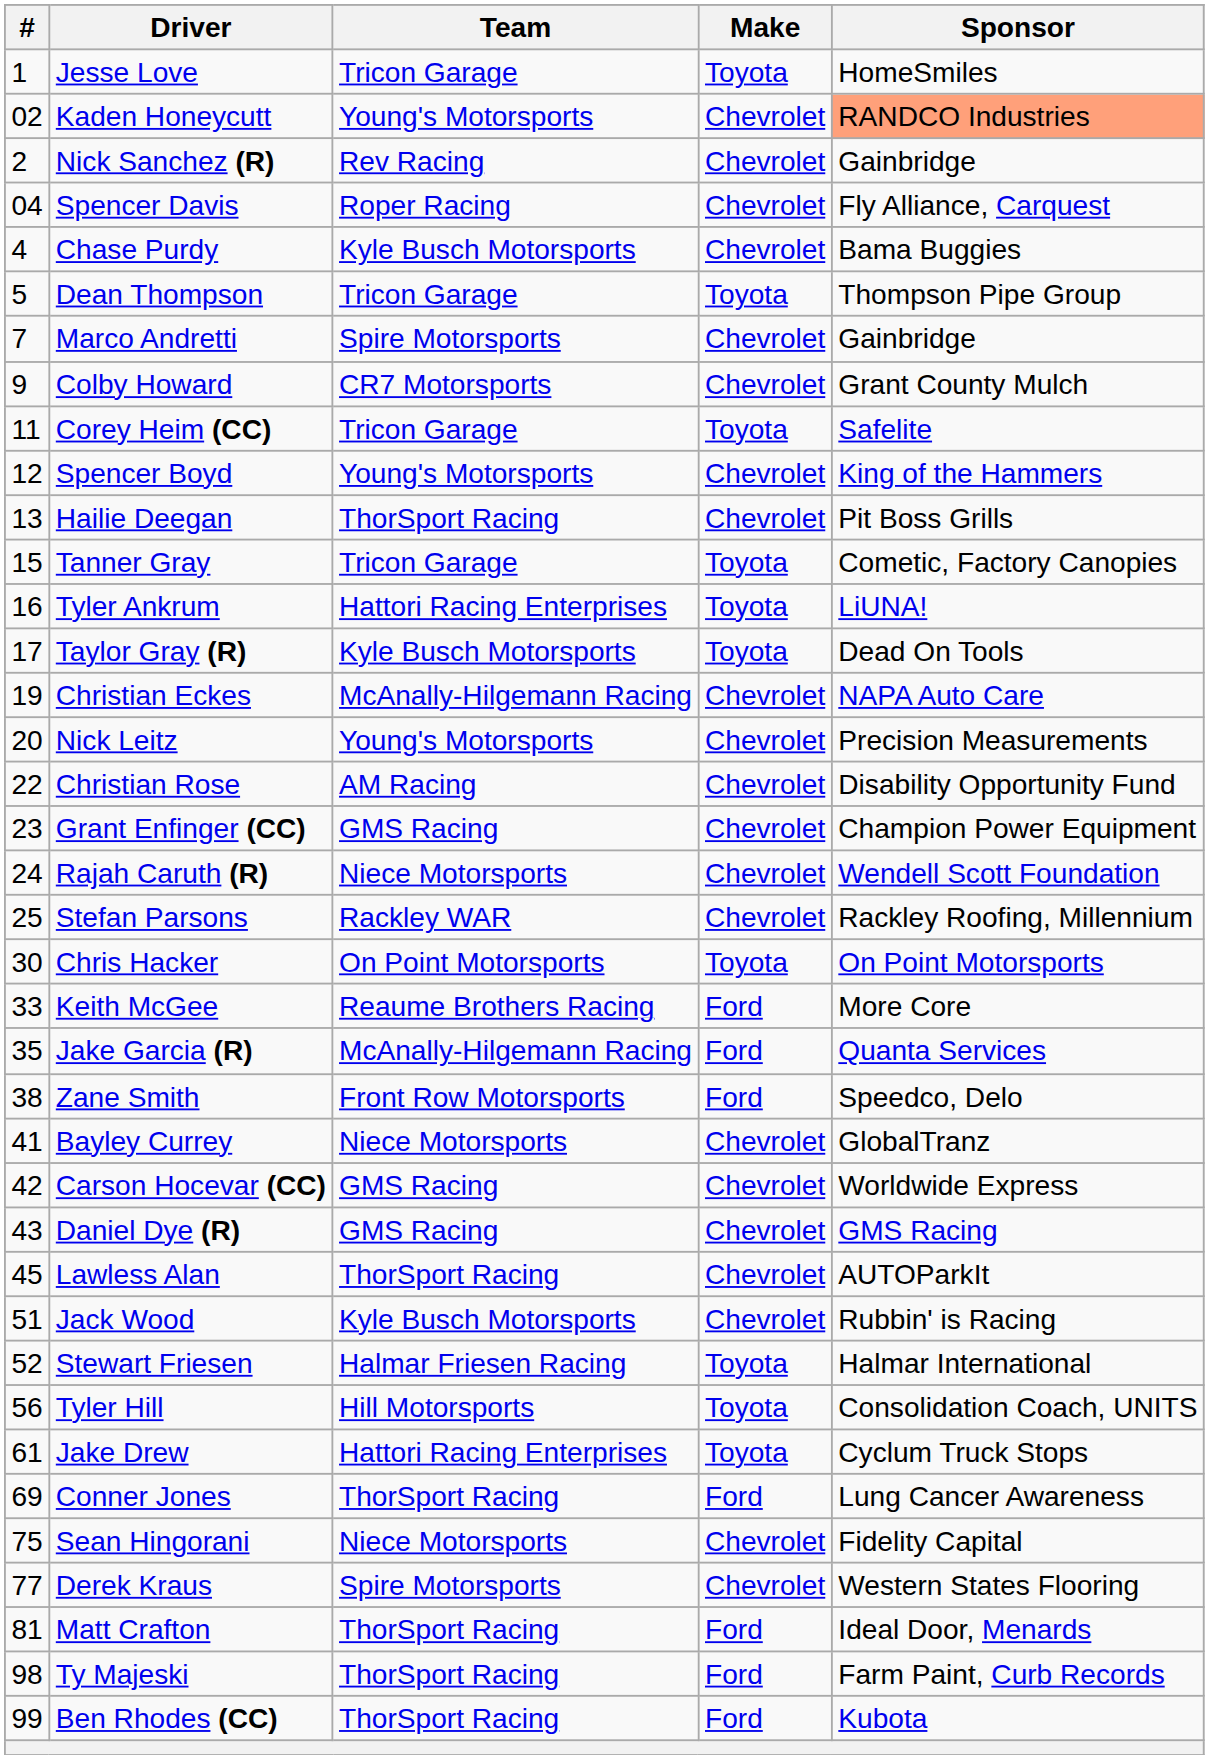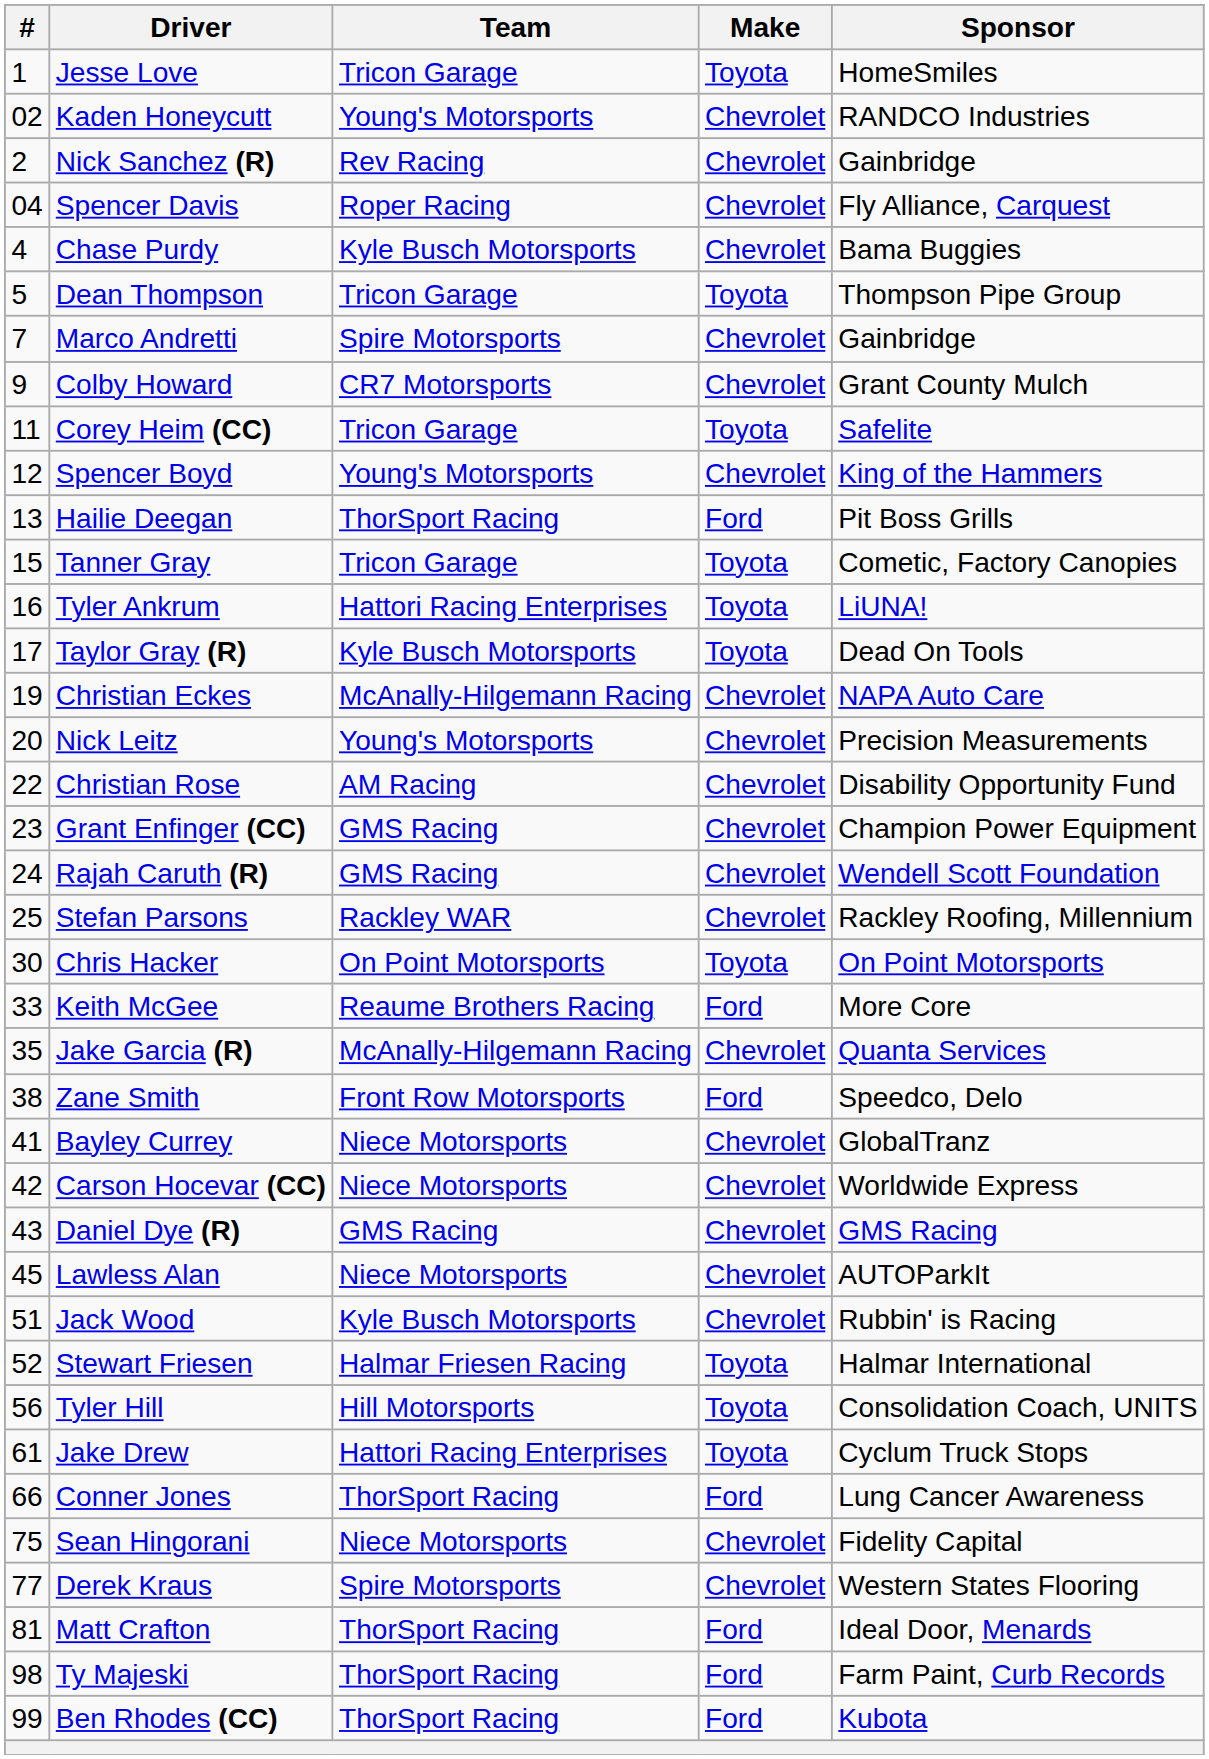Kaden Honeycutt | Sponsor: lightsalmon background -> no background
Hailie Deegan | Make: Chevrolet -> Ford
Rajah Caruth (R) | Team: Niece Motorsports -> GMS Racing
Jake Garcia (R) | Make: Ford -> Chevrolet
Carson Hocevar (CC) | Team: GMS Racing -> Niece Motorsports
Lawless Alan | Team: ThorSport Racing -> Niece Motorsports
Conner Jones | #: 69 -> 66
